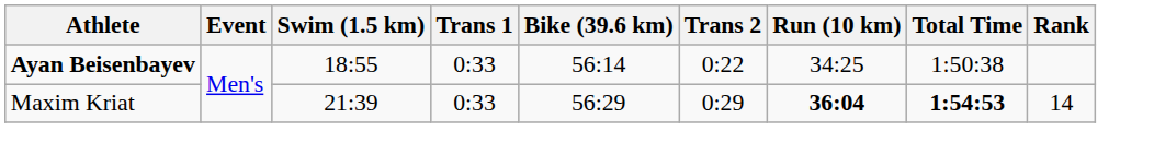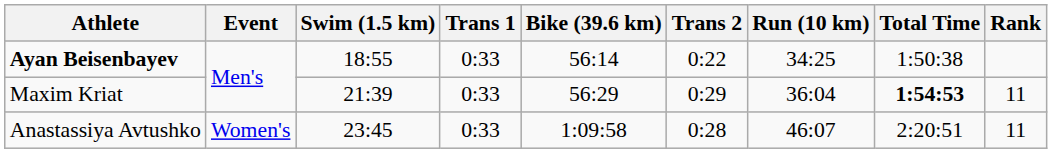Maxim Kriat | Run (10 km): bold -> normal
Maxim Kriat | Rank: 14 -> 11
+ row: Anastassiya Avtushko | Women's | 23:45 | 0:33 | 1:09:58 | 0:28 | 46:07 | 2:20:51 | 11
